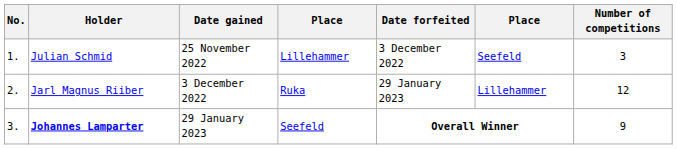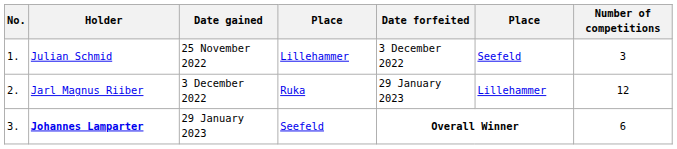Johannes Lamparter | Number of competitions: 9 -> 6
